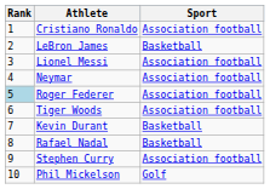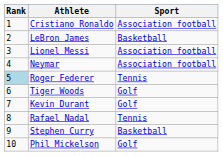Roger Federer | Sport: Association football -> Tennis
Tiger Woods | Sport: Association football -> Golf
Kevin Durant | Sport: Basketball -> Golf
Rafael Nadal | Sport: Basketball -> Tennis
Stephen Curry | Sport: Association football -> Basketball
